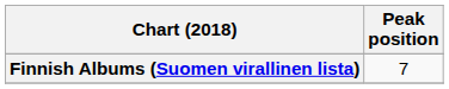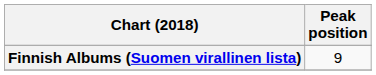Finnish Albums (Suomen virallinen lista) | Peak position: 7 -> 9
